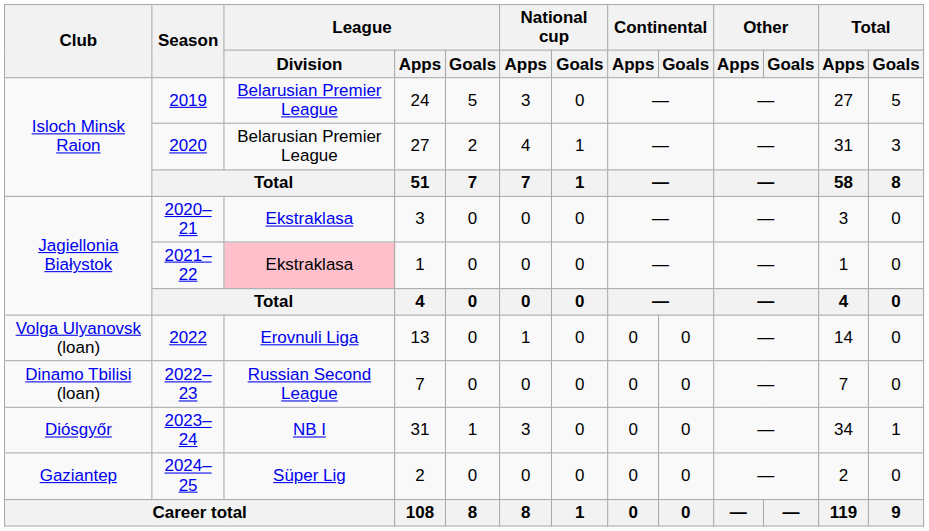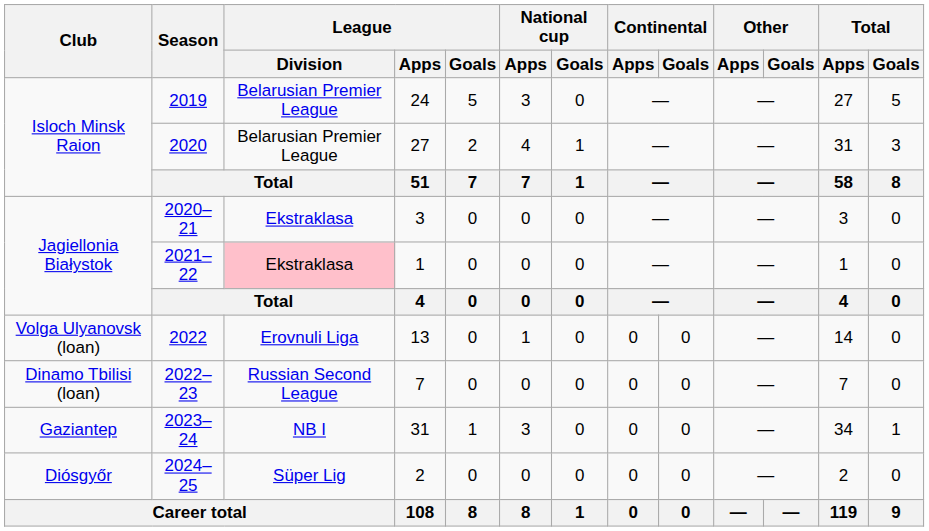2023–24 | Club: Diósgyőr -> Gaziantep
2024–25 | Club: Gaziantep -> Diósgyőr
